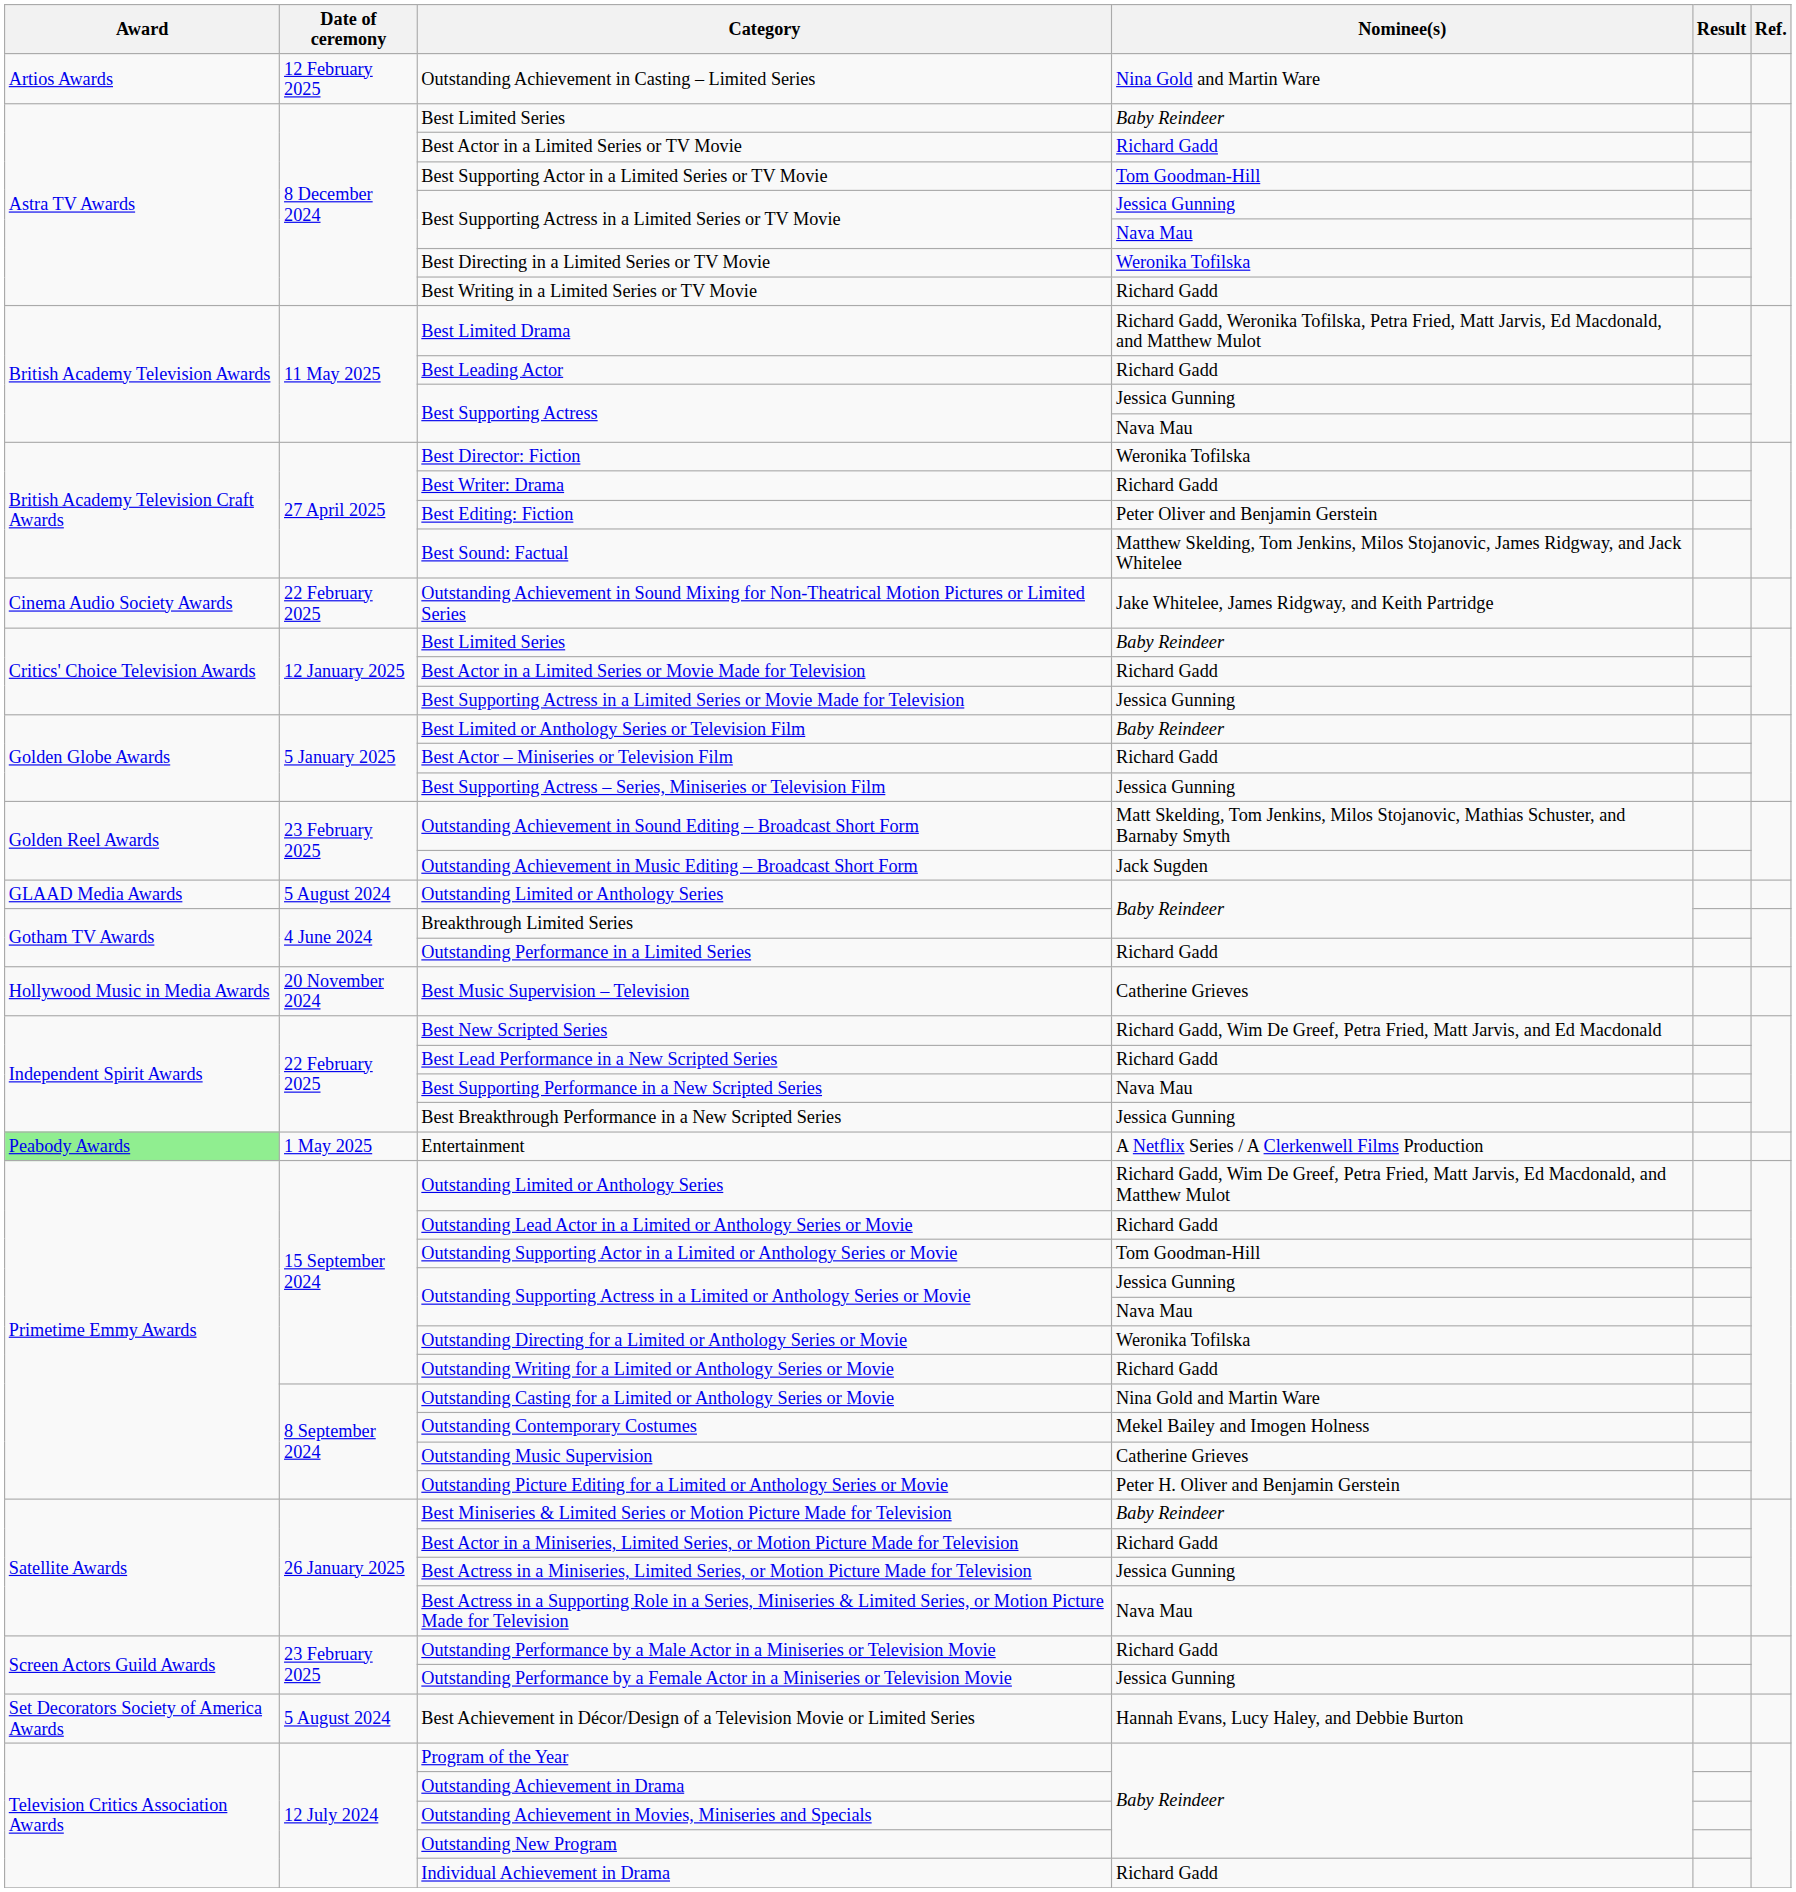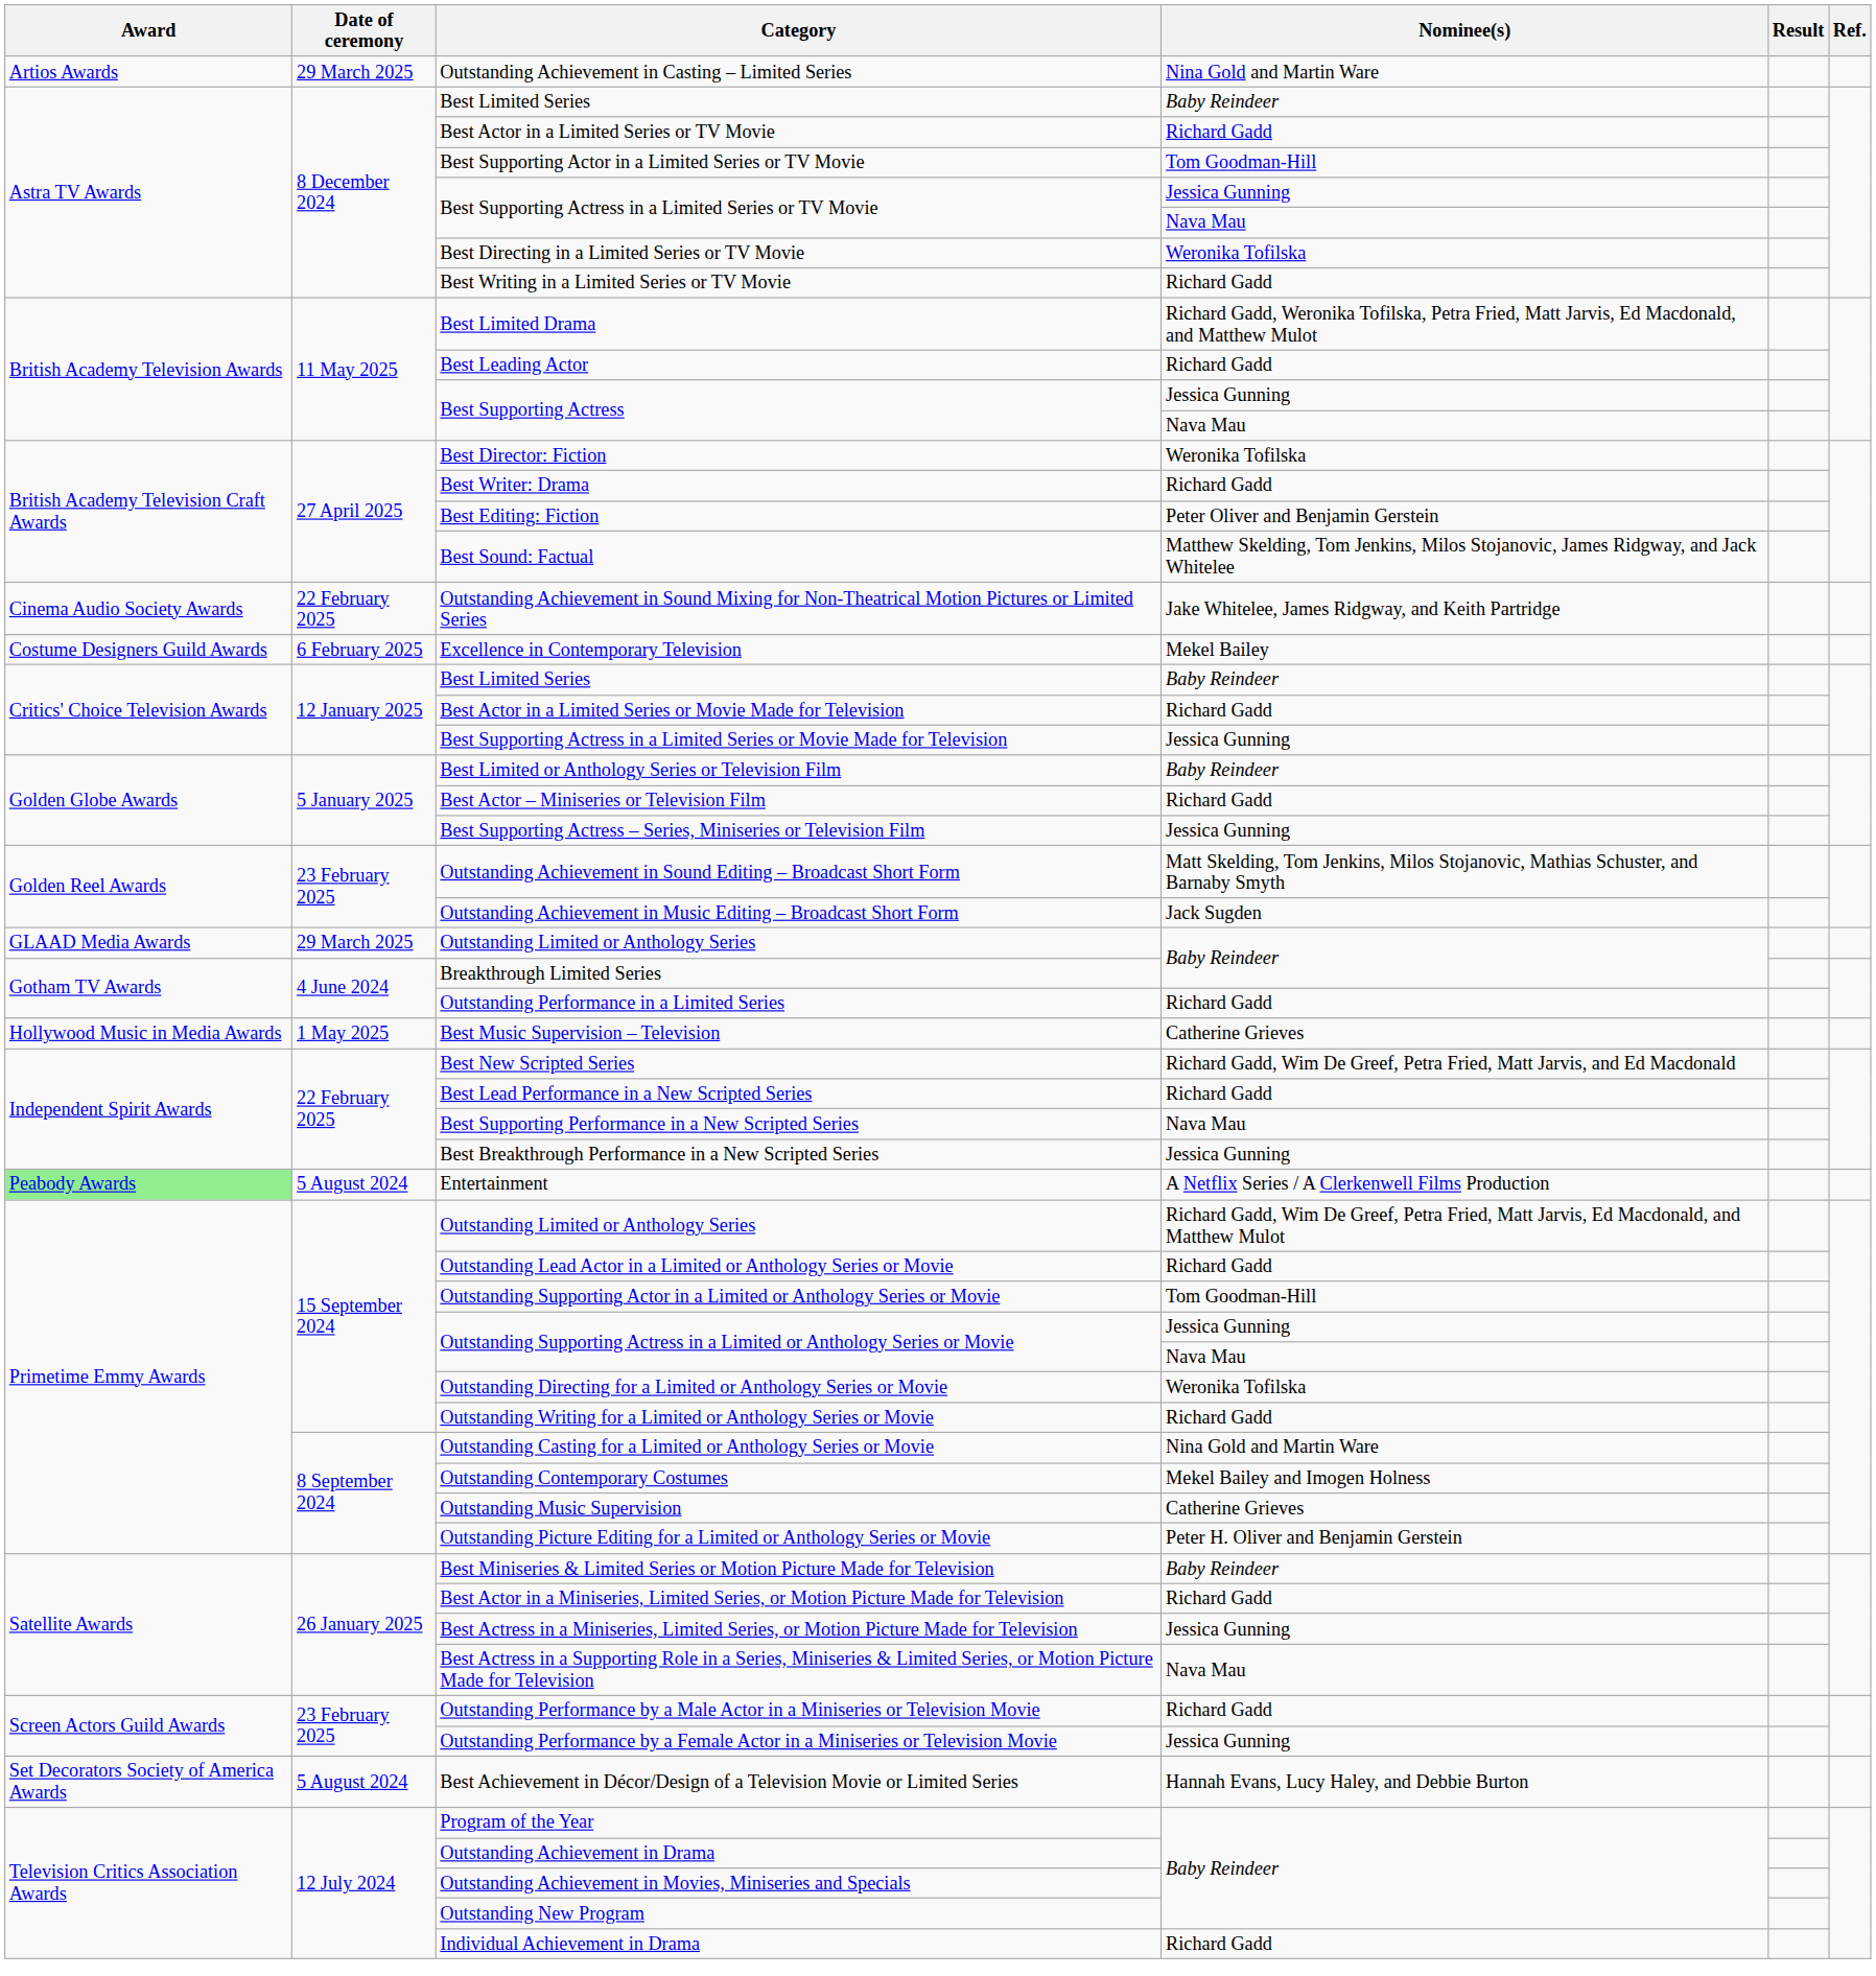Outstanding Achievement in Casting – Limited Series | Date of ceremony: 12 February 2025 -> 29 March 2025
+ row: Costume Designers Guild Awards | 6 February 2025 | Excellence in Contemporary Television | Mekel Bailey
Outstanding Limited or Anthology Series / Baby Reindeer | Date of ceremony: 5 August 2024 -> 29 March 2025
Best Music Supervision – Television | Date of ceremony: 20 November 2024 -> 1 May 2025
Entertainment | Date of ceremony: 1 May 2025 -> 5 August 2024
